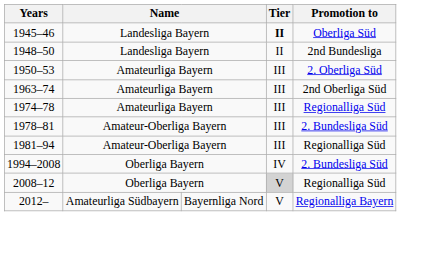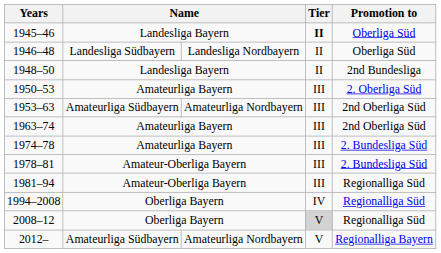+ row: 1946–48 | Landesliga Südbayern | Landesliga Nordbayern | II | Oberliga Süd
+ row: 1953–63 | Amateurliga Südbayern | Amateurliga Nordbayern | III | 2nd Oberliga Süd
1974–78 | Promotion to: Regionalliga Süd -> 2. Bundesliga Süd
1994–2008 | Promotion to: 2. Bundesliga Süd -> Regionalliga Süd
2012– | column 3: Bayernliga Nord -> Amateurliga Nordbayern
